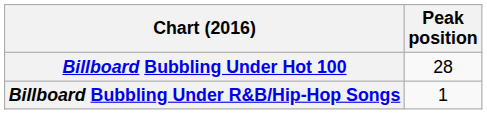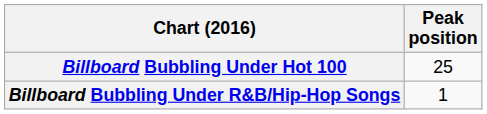Billboard Bubbling Under Hot 100 | Peak position: 28 -> 25
